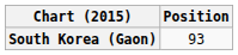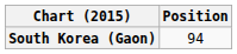South Korea (Gaon) | Position: 93 -> 94
